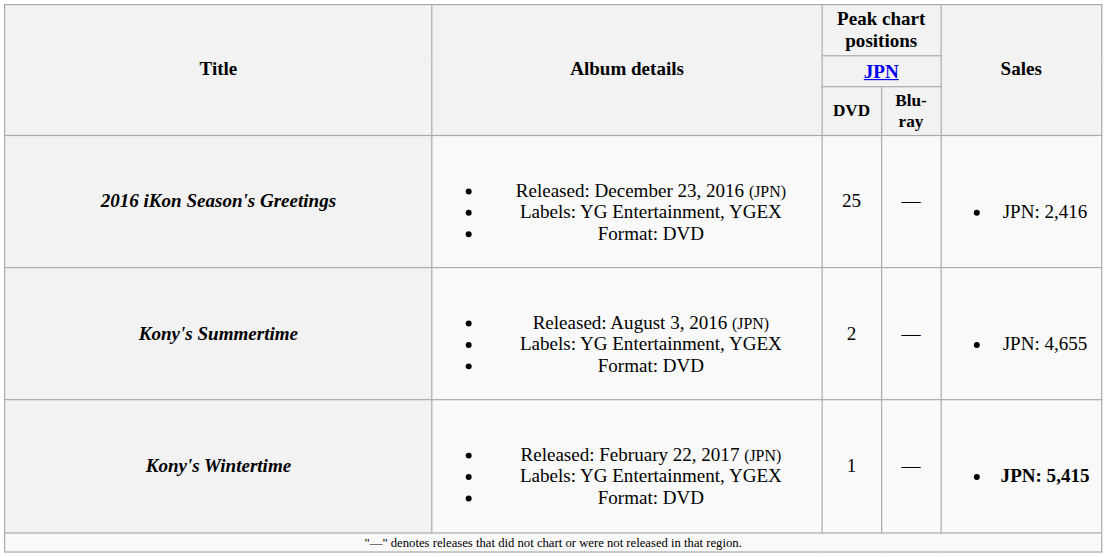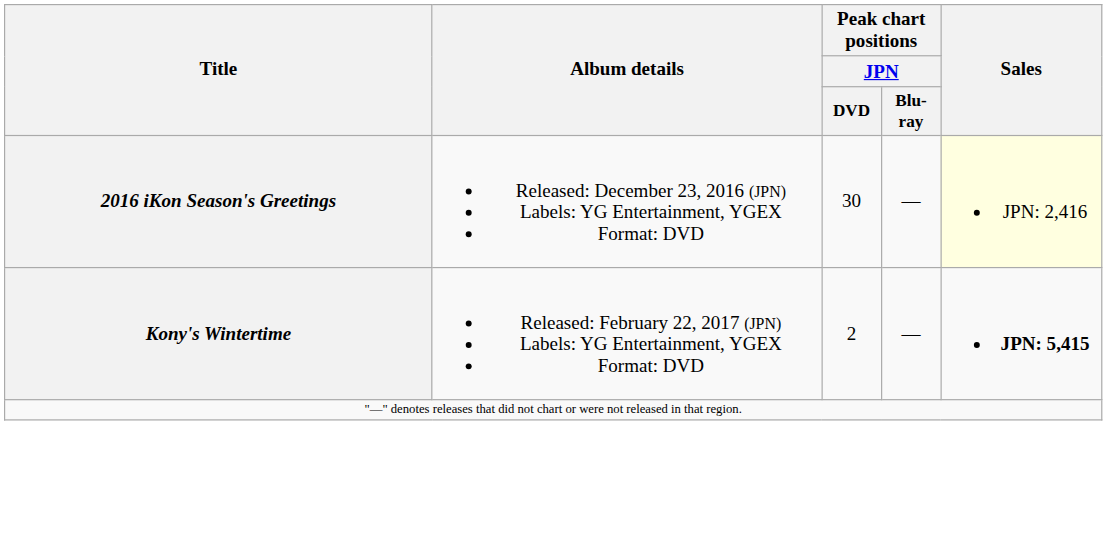2016 iKon Season's Greetings | Peak chart positions / JPN / DVD: 25 -> 30
2016 iKon Season's Greetings | Sales: no background -> lightyellow background
- row: Kony's Summertime | Released: August 3, 2016 (JPN) Labels: YG Entertainment, YGEX Format: DVD | 2 | — | JPN: 4,655
Kony's Wintertime | Peak chart positions / JPN / DVD: 1 -> 2
